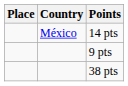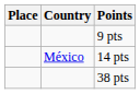rows swapped: 9 pts <-> 14 pts
